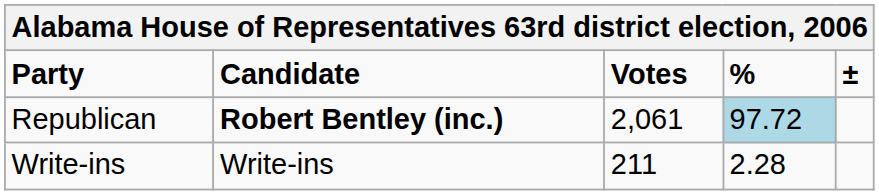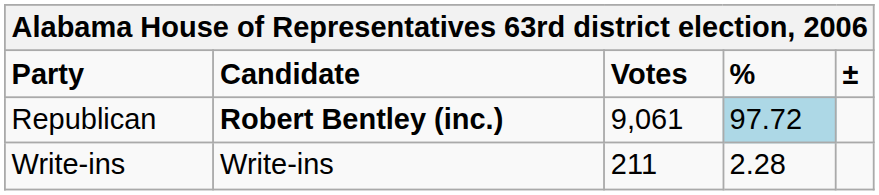Republican | Votes: 2,061 -> 9,061
